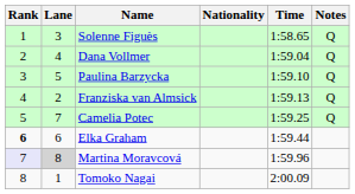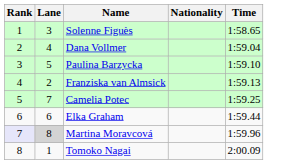- column: Notes | Q | Q | Q | Q | Q
Elka Graham | Rank: bold -> normal
